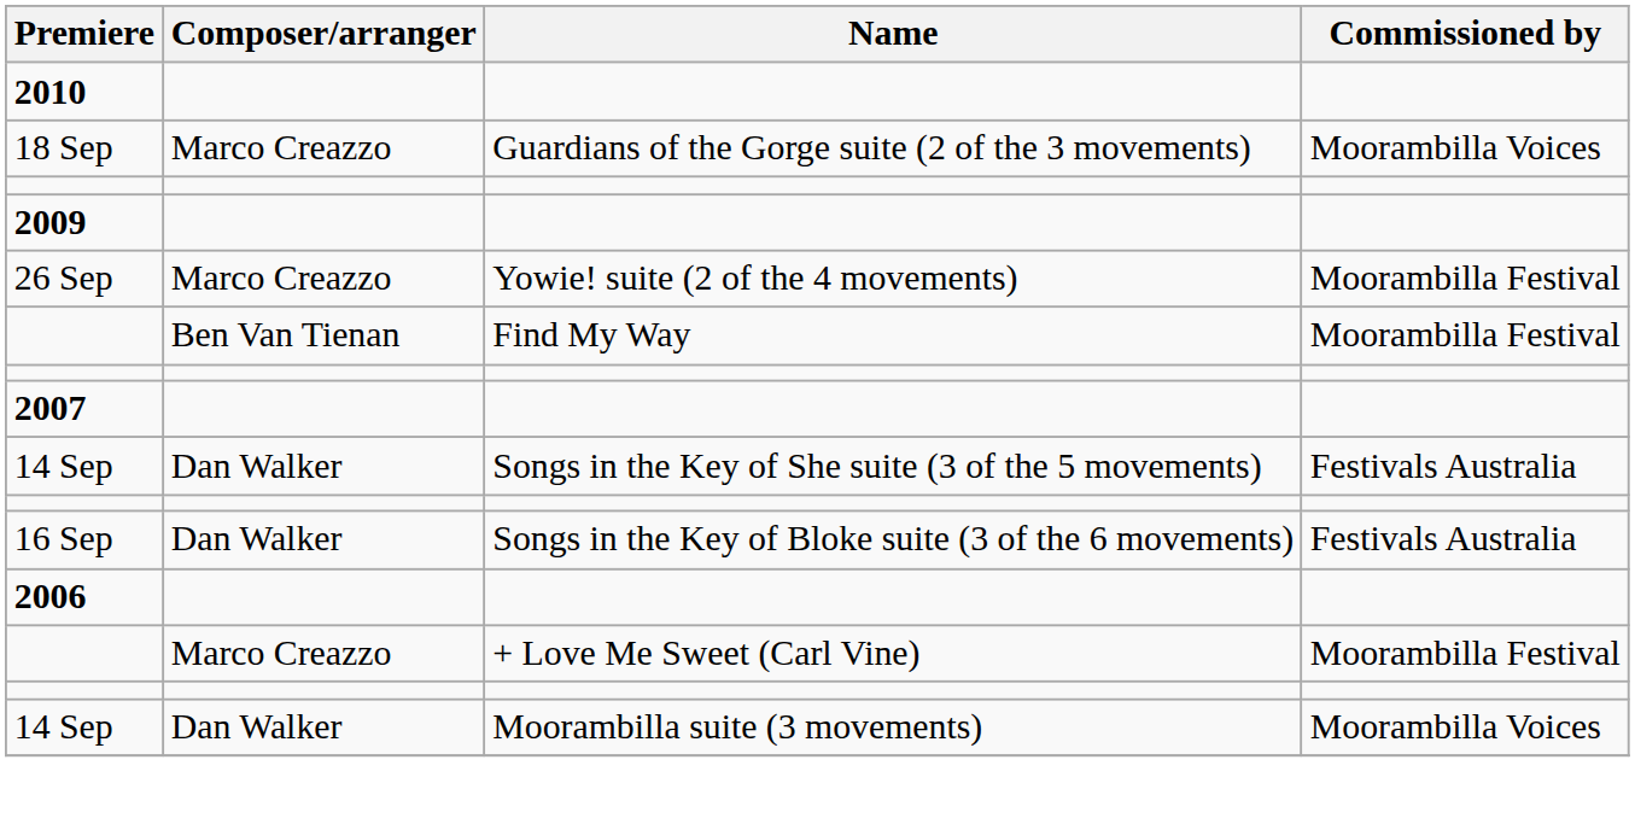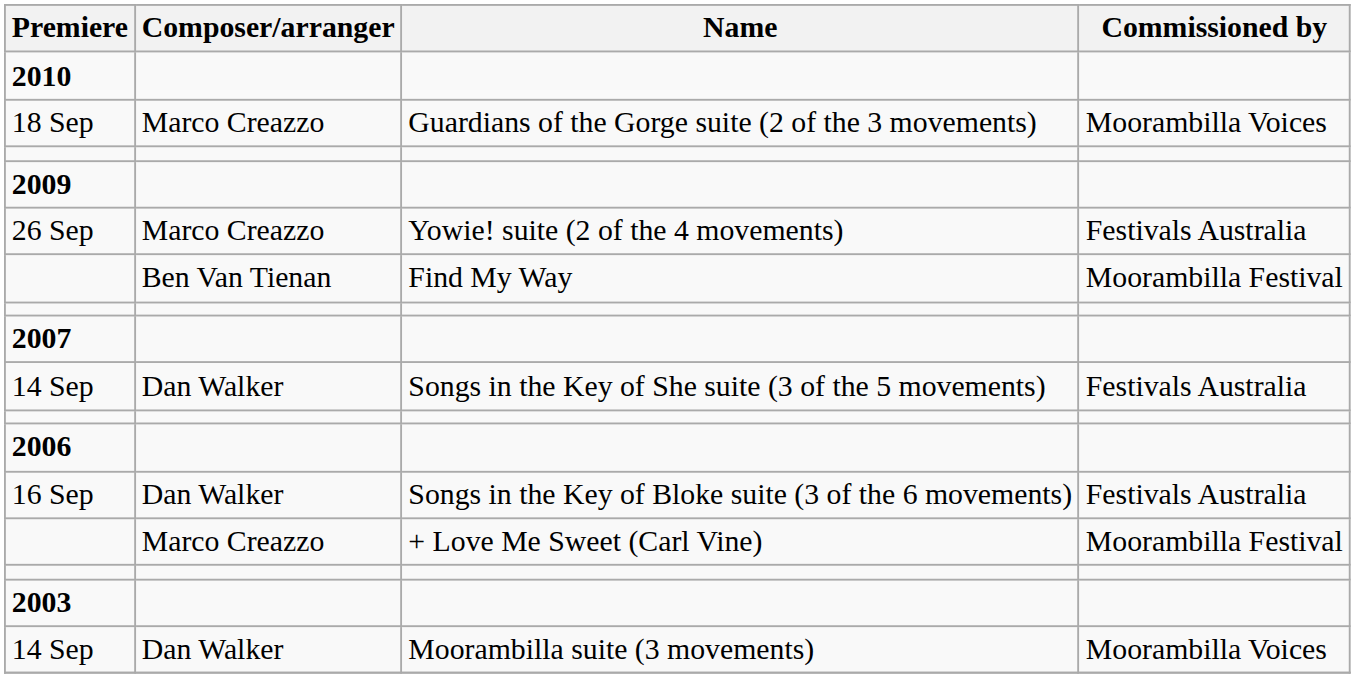26 Sep | Commissioned by: Moorambilla Festival -> Festivals Australia
rows swapped: 2006 <-> 16 Sep
+ row: 2003
